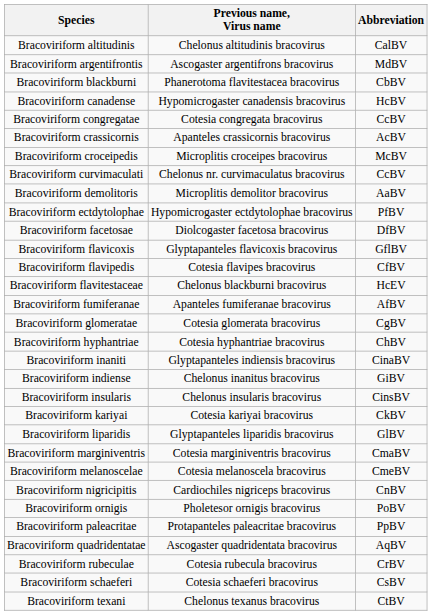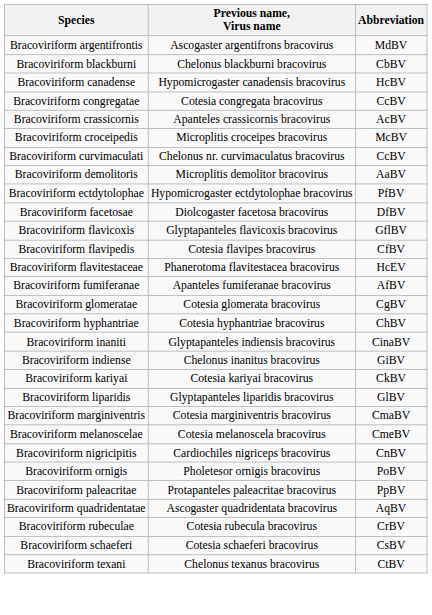- row: Bracoviriform altitudinis | Chelonus altitudinis bracovirus | CalBV
Bracoviriform blackburni | Previous name, Virus name: Phanerotoma flavitestacea bracovirus -> Chelonus blackburni bracovirus
Bracoviriform flavitestaceae | Previous name, Virus name: Chelonus blackburni bracovirus -> Phanerotoma flavitestacea bracovirus
- row: Bracoviriform insularis | Chelonus insularis bracovirus | CinsBV
